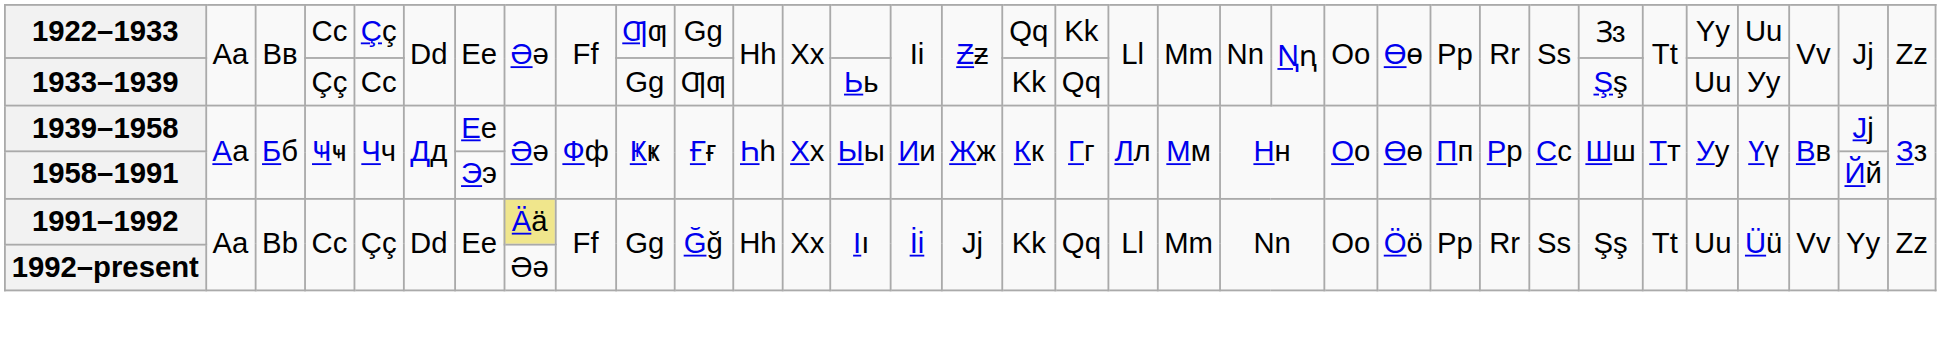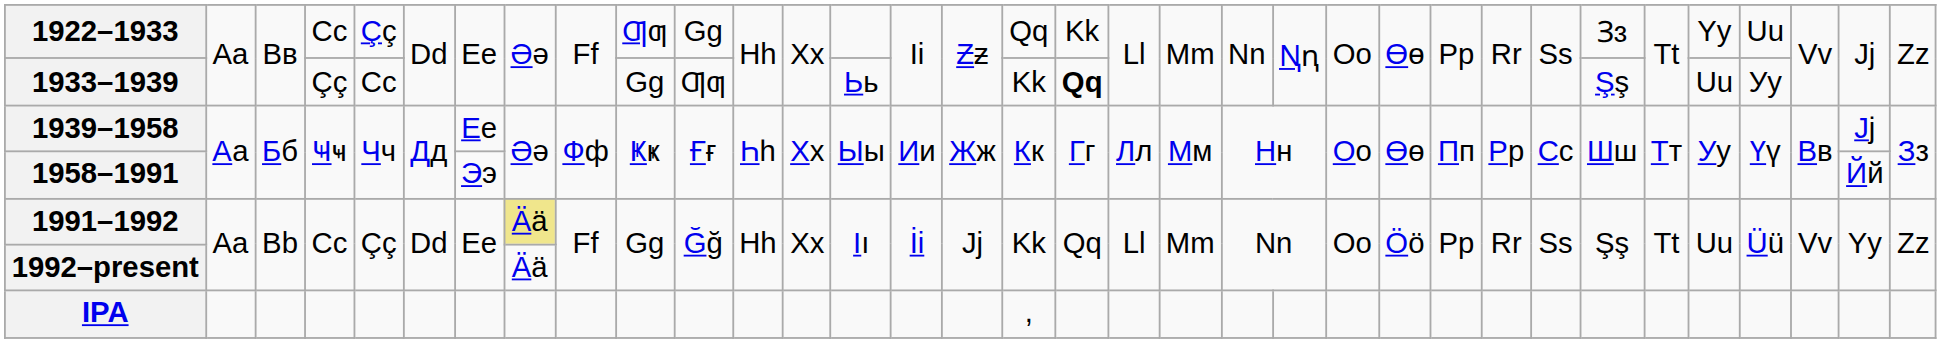1933–1939 | column 18: normal -> bold
1992–present | column 8: Əə -> Ää
+ row: IPA | ,
